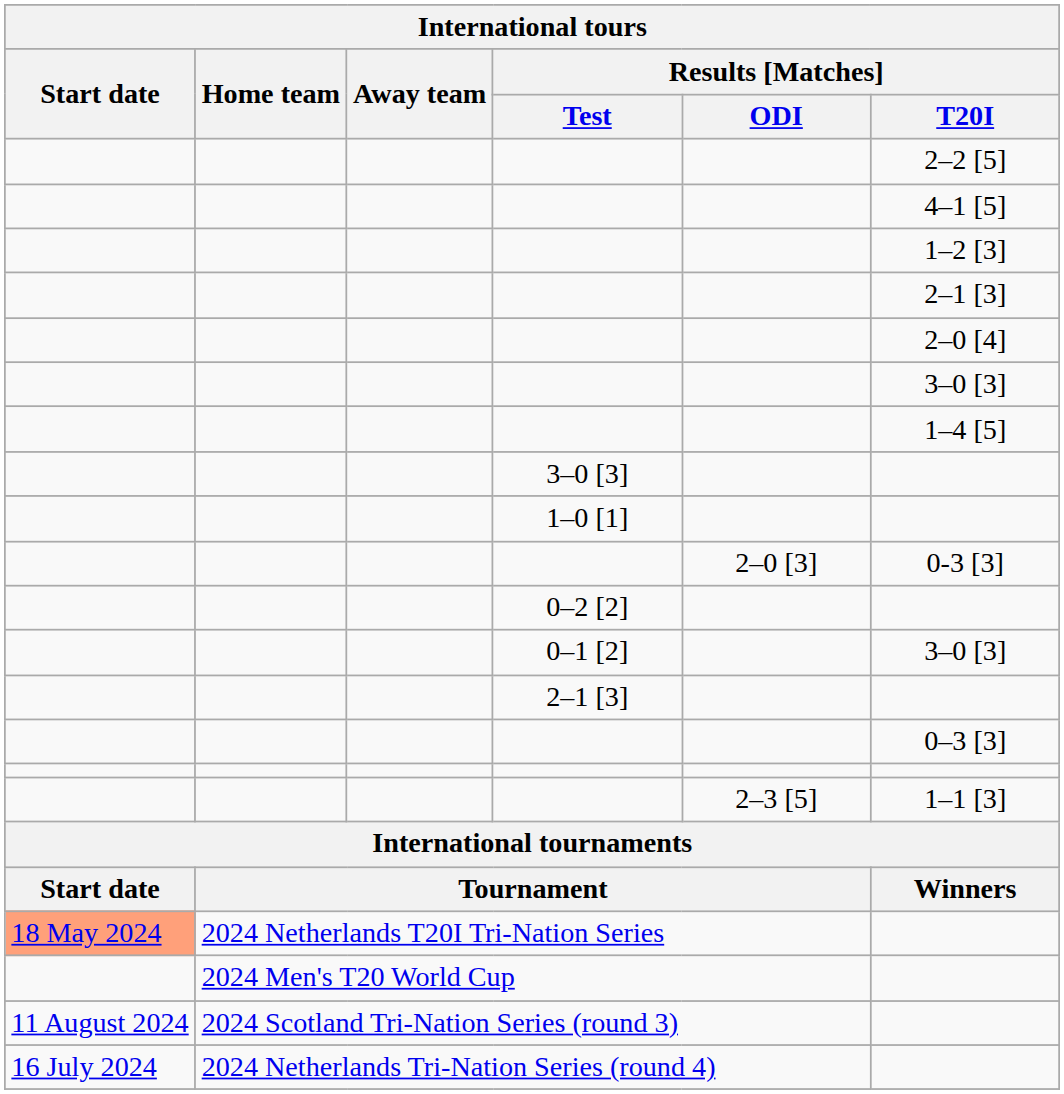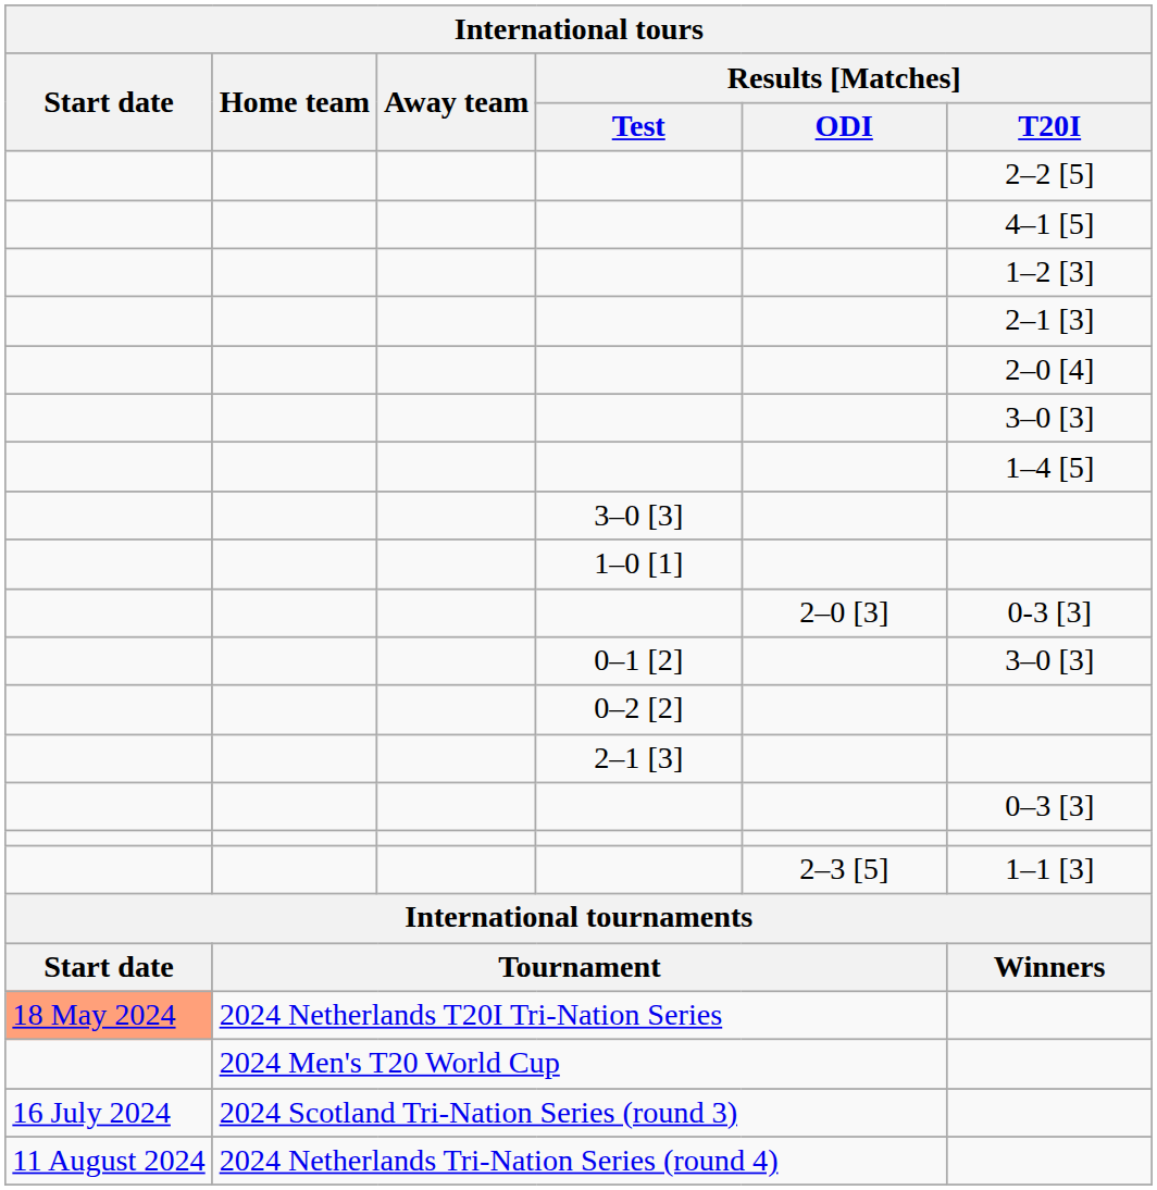rows swapped: 0–1 [2] <-> 0–2 [2]
2024 Scotland Tri-Nation Series (round 3) | Start date: 11 August 2024 -> 16 July 2024
2024 Netherlands Tri-Nation Series (round 4) | Start date: 16 July 2024 -> 11 August 2024
